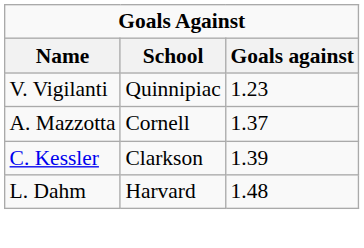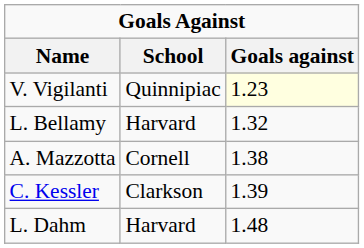V. Vigilanti | Goals against: no background -> lightyellow background
+ row: L. Bellamy | Harvard | 1.32
A. Mazzotta | Goals against: 1.37 -> 1.38
